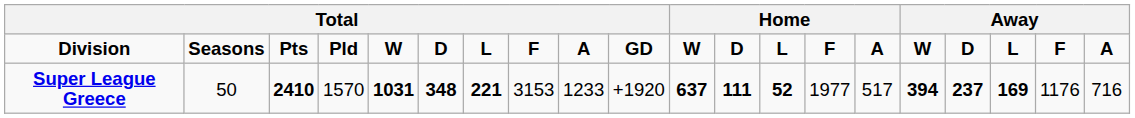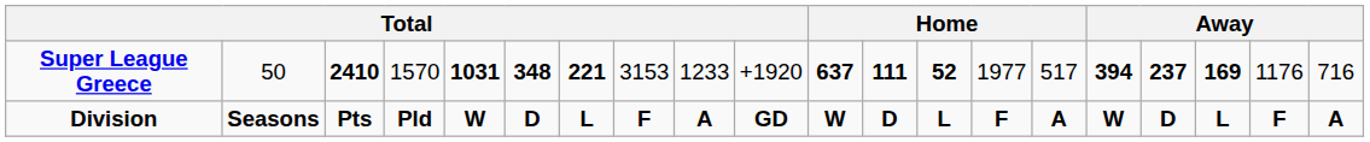rows swapped: Division <-> Super League Greece
